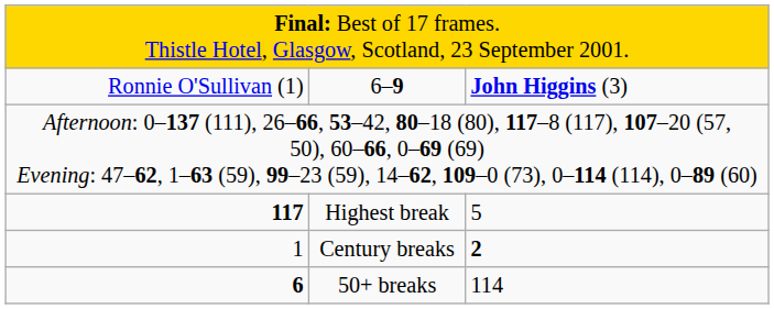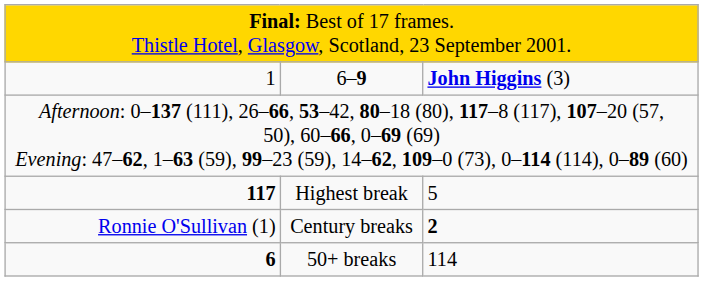6–9 | column 1: Ronnie O'Sullivan (1) -> 1
Century breaks | column 1: 1 -> Ronnie O'Sullivan (1)
